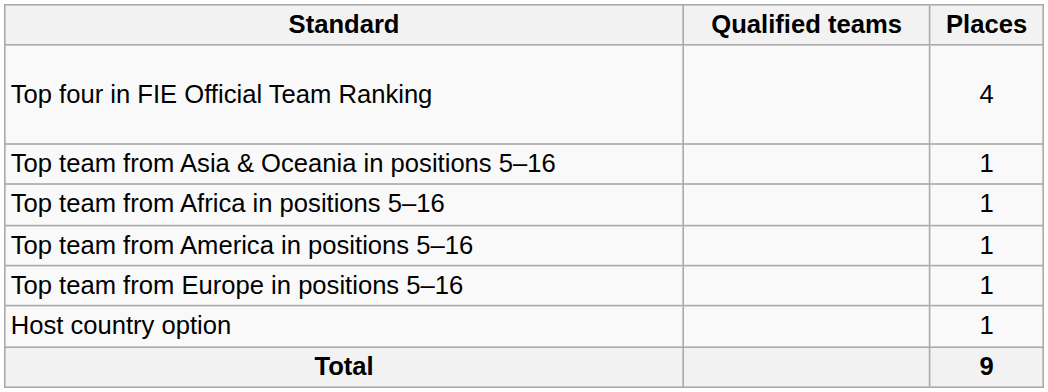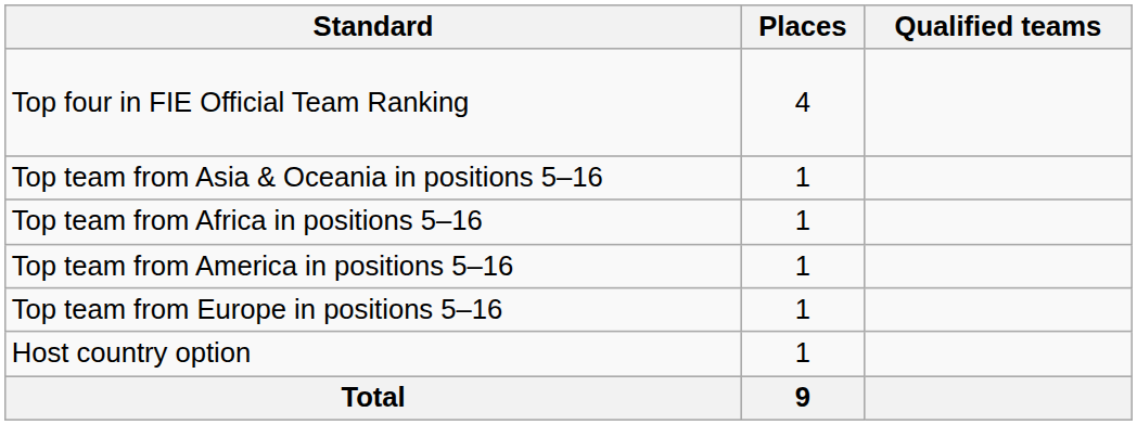columns swapped: Places <-> Qualified teams
